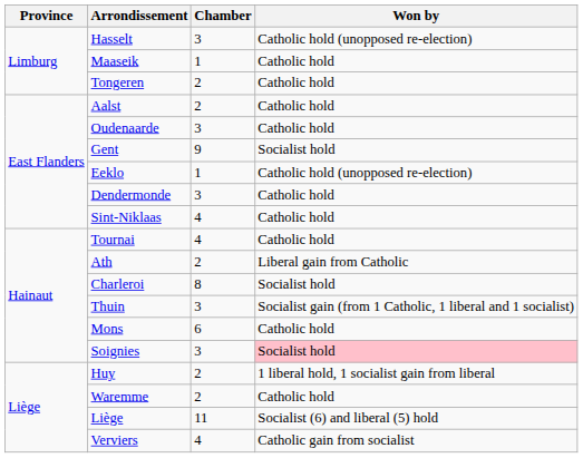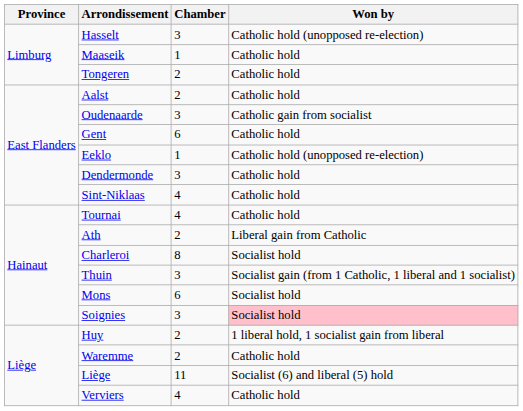Oudenaarde | Won by: Catholic hold -> Catholic gain from socialist
Gent | Chamber: 9 -> 6
Gent | Won by: Socialist hold -> Catholic hold
Mons | Won by: Catholic hold -> Socialist hold
Verviers | Won by: Catholic gain from socialist -> Catholic hold
